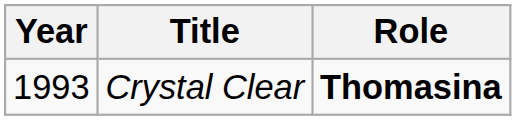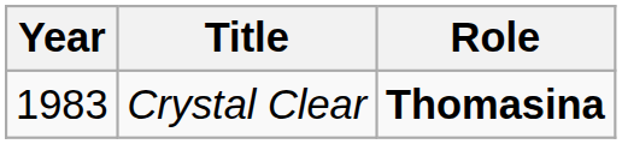Crystal Clear | Year: 1993 -> 1983
